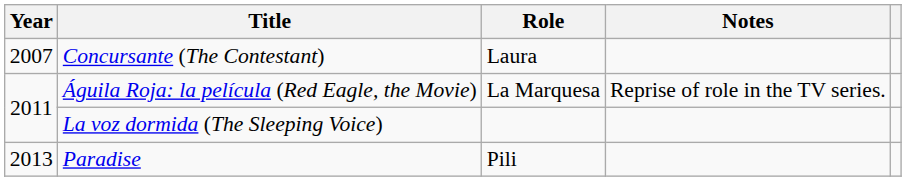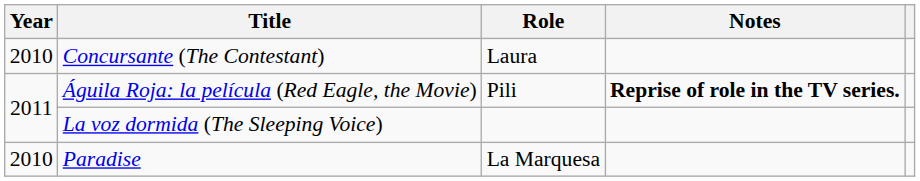Concursante (The Contestant) | Year: 2007 -> 2010
Águila Roja: la película (Red Eagle, the Movie) | Role: La Marquesa -> Pili
Águila Roja: la película (Red Eagle, the Movie) | Notes: normal -> bold
Paradise | Year: 2013 -> 2010
Paradise | Role: Pili -> La Marquesa
